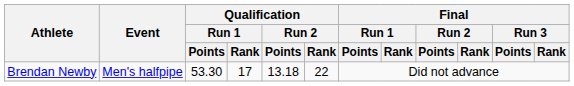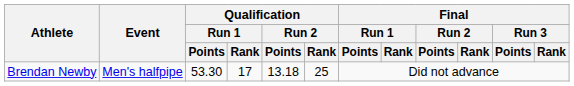Brendan Newby | Qualification / Run 2 / Rank: 22 -> 25
